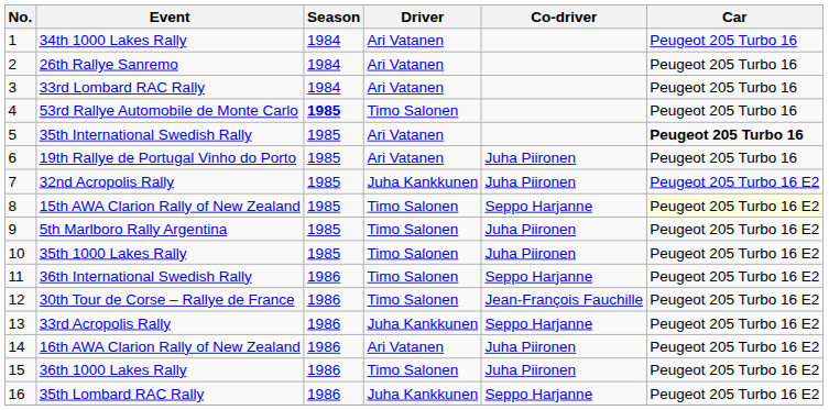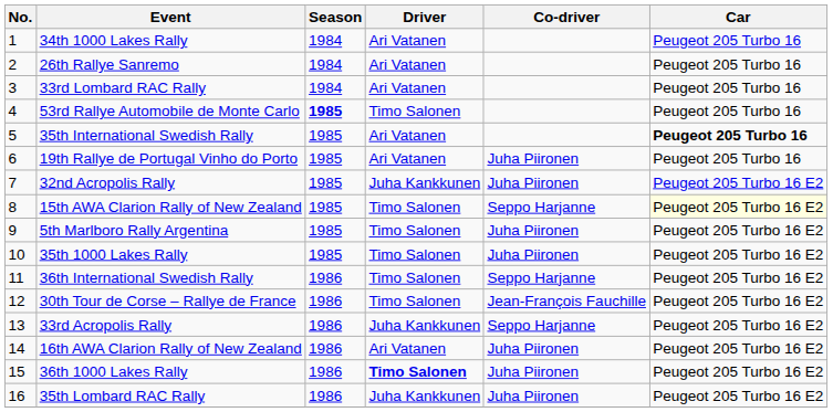36th 1000 Lakes Rally | Driver: normal -> bold
35th Lombard RAC Rally | Co-driver: Seppo Harjanne -> Juha Piironen
